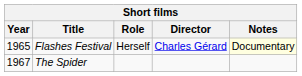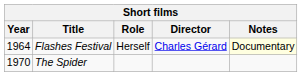Flashes Festival | Year: 1965 -> 1964
The Spider | Year: 1967 -> 1970
